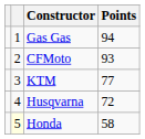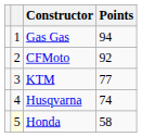CFMoto | Points: 93 -> 92
Husqvarna | Points: 72 -> 74
